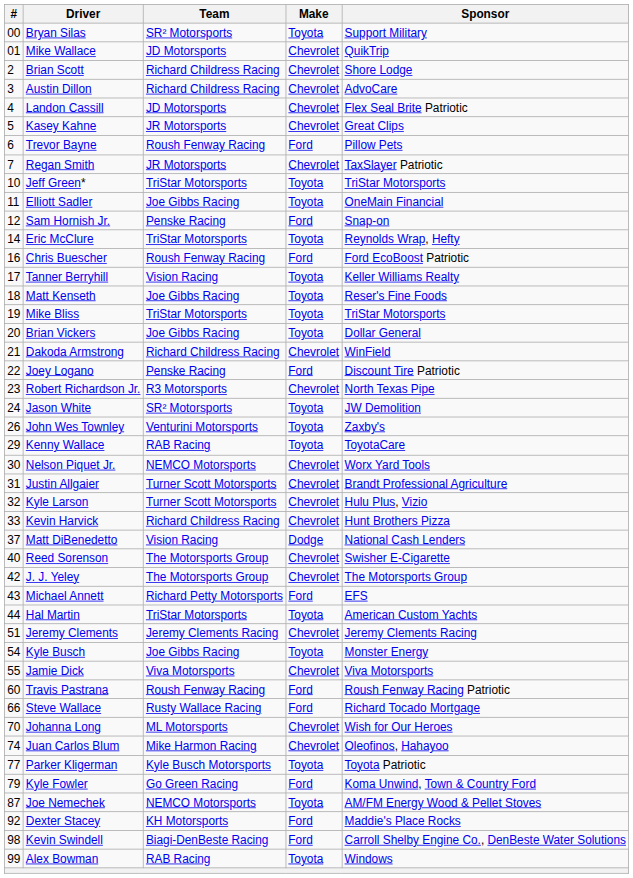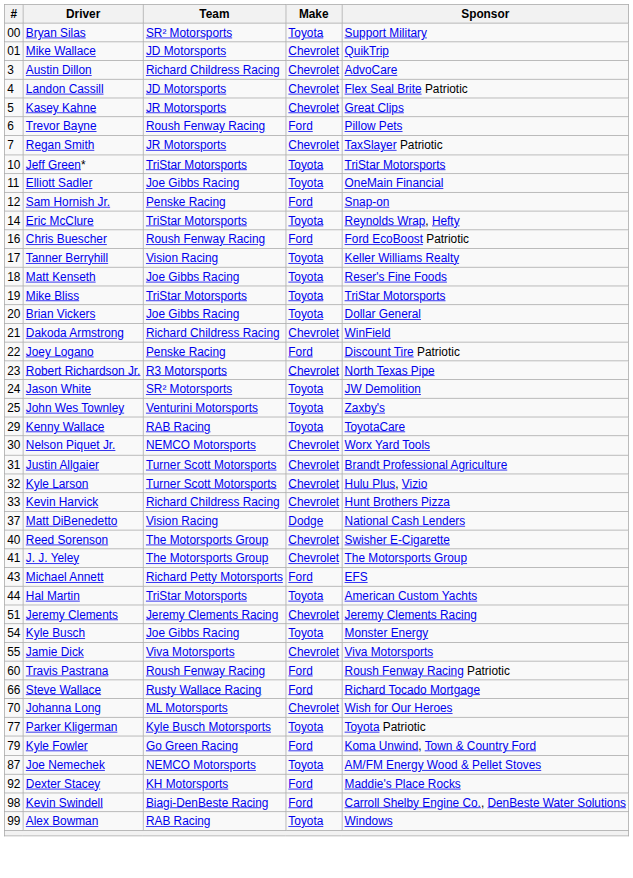- row: 2 | Brian Scott | Richard Childress Racing | Chevrolet | Shore Lodge
John Wes Townley | #: 26 -> 25
J. J. Yeley | #: 42 -> 41
- row: 74 | Juan Carlos Blum | Mike Harmon Racing | Chevrolet | Oleofinos, Hahayoo
